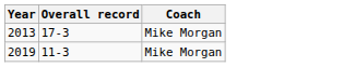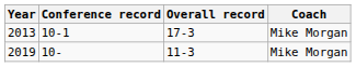+ column: Conference record | 10-1 | 10-
